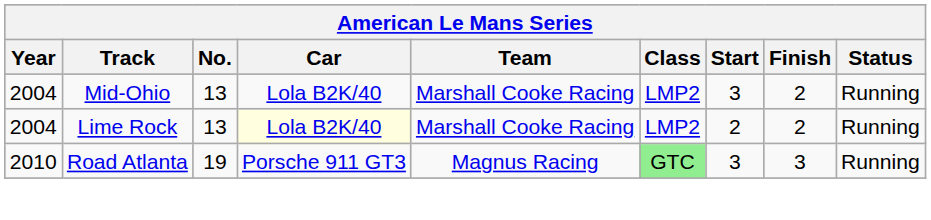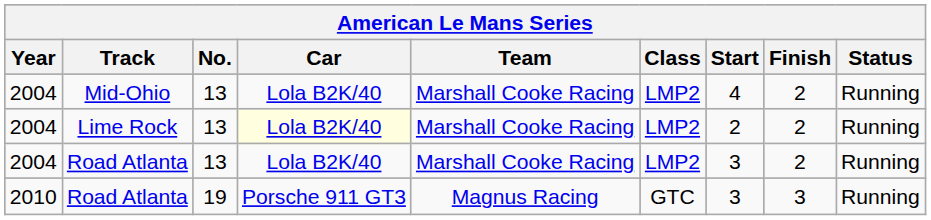Mid-Ohio | Start: 3 -> 4
+ row: 2004 | Road Atlanta | 13 | Lola B2K/40 | Marshall Cooke Racing | LMP2 | 3 | 2 | Running
2010 / Road Atlanta | Class: lightgreen background -> no background
